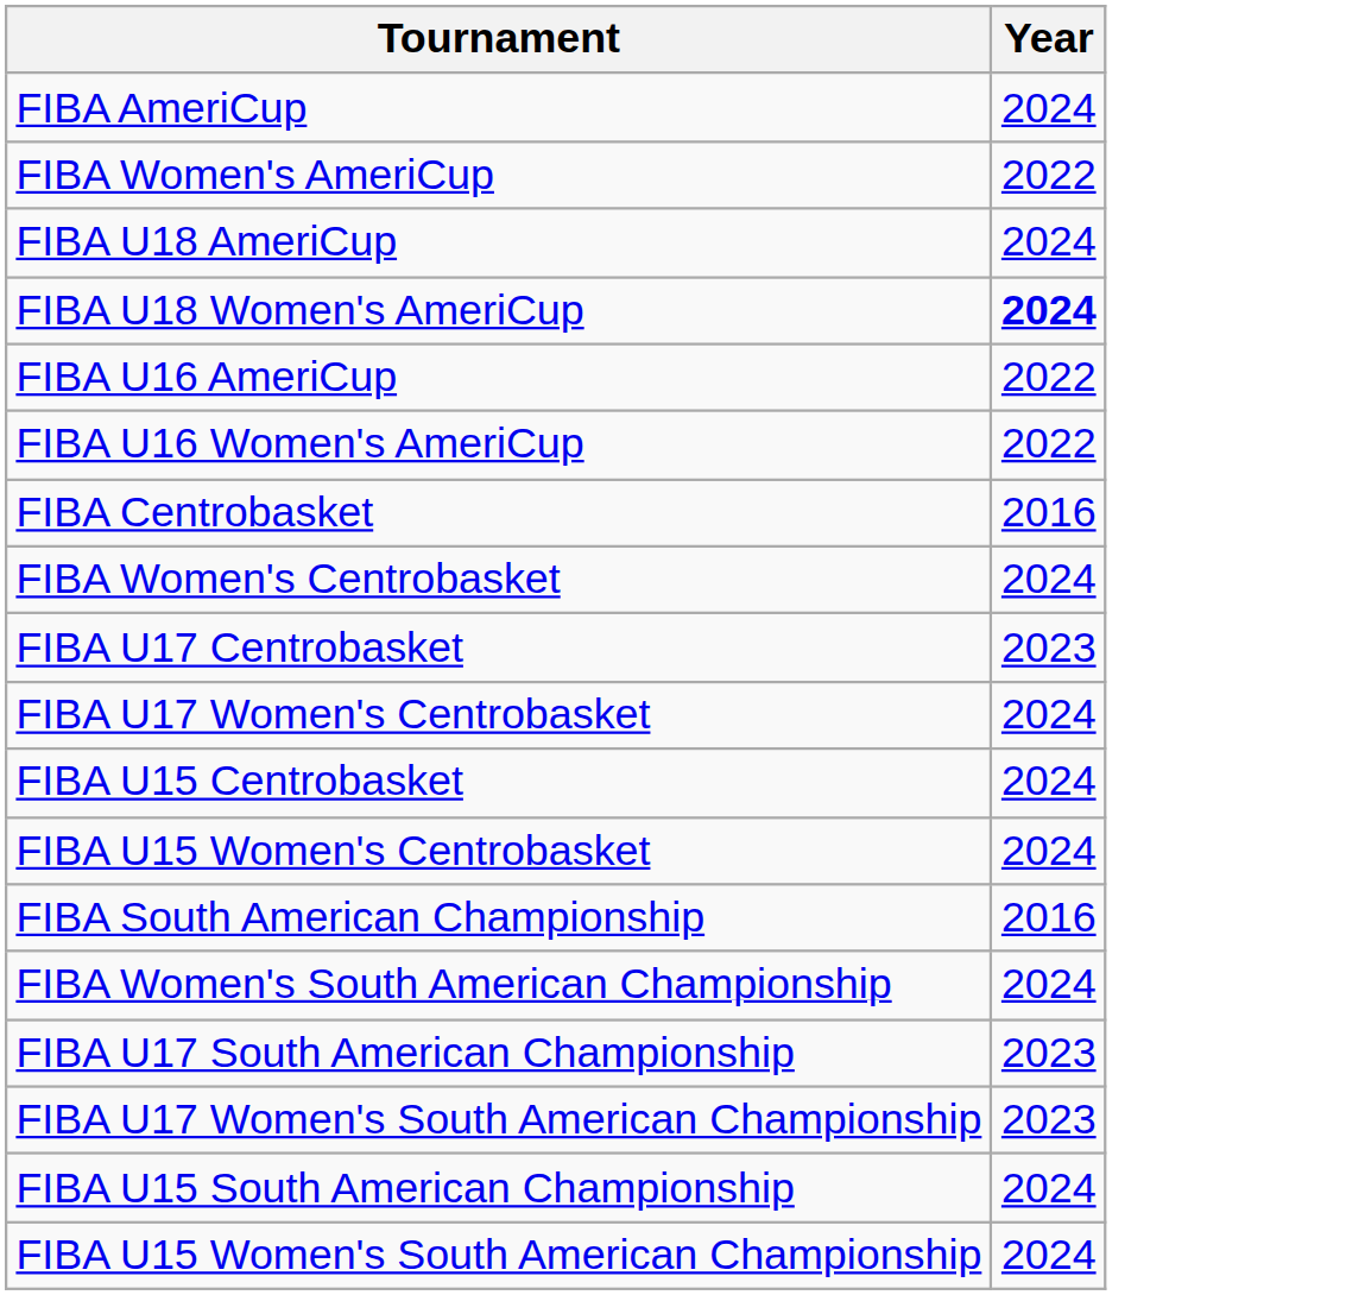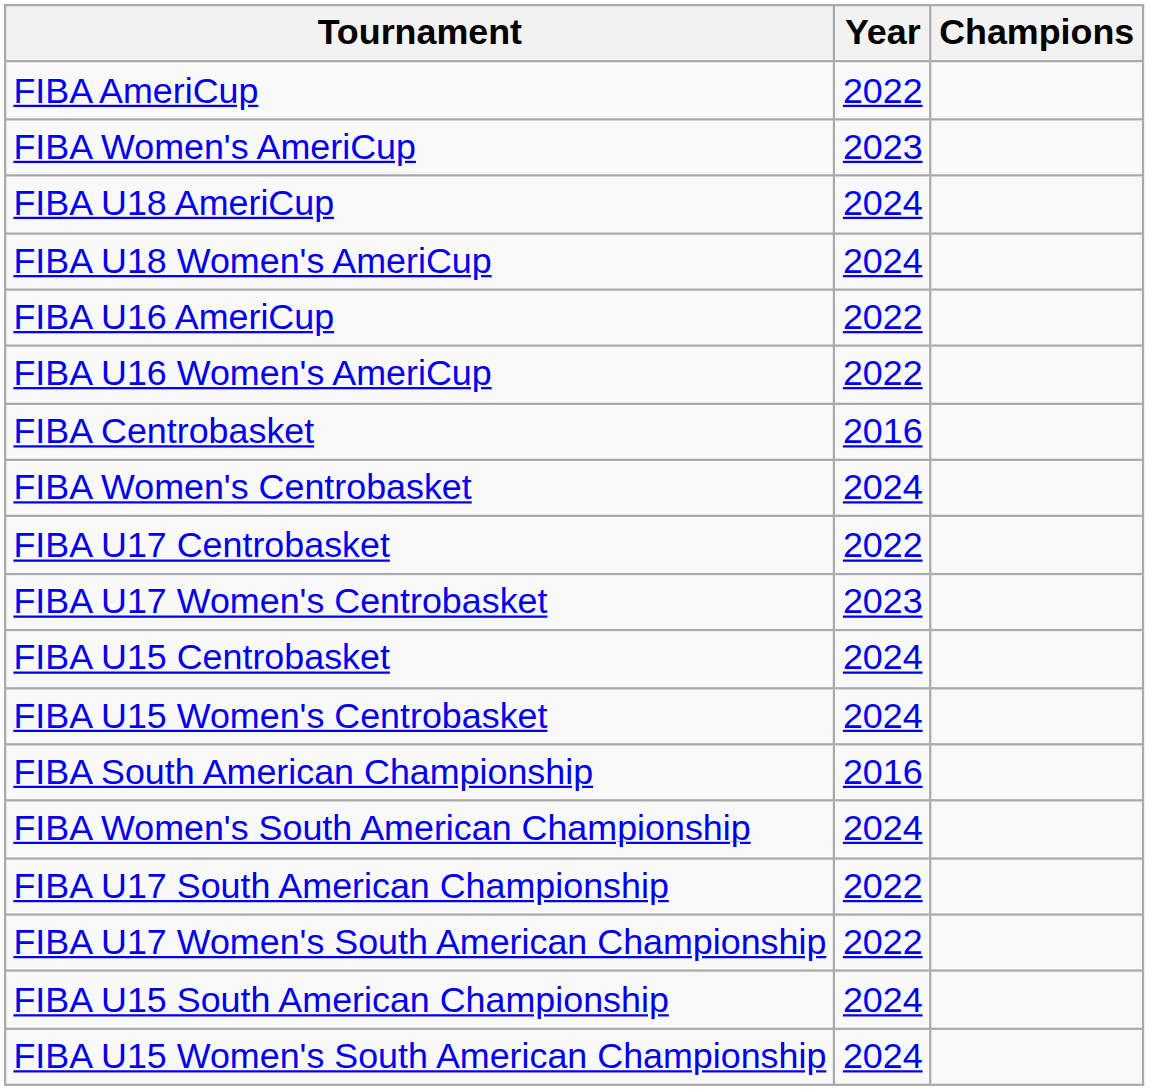+ column: Champions
FIBA AmeriCup | Year: 2024 -> 2022
FIBA Women's AmeriCup | Year: 2022 -> 2023
FIBA U18 Women's AmeriCup | Year: bold -> normal
FIBA U17 Centrobasket | Year: 2023 -> 2022
FIBA U17 Women's Centrobasket | Year: 2024 -> 2023
FIBA U17 South American Championship | Year: 2023 -> 2022
FIBA U17 Women's South American Championship | Year: 2023 -> 2022
